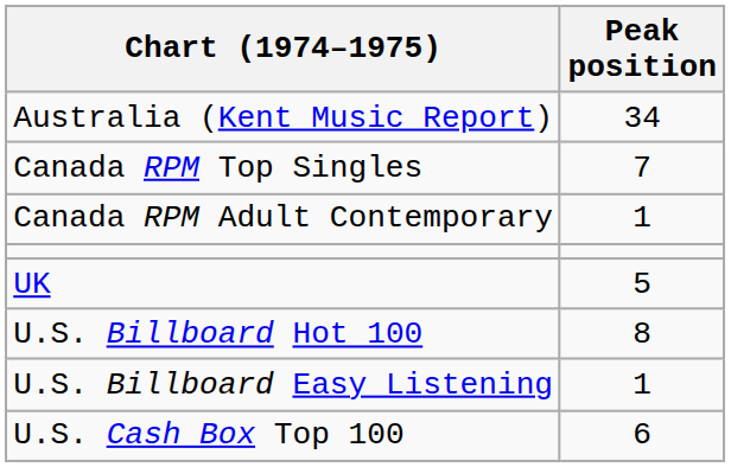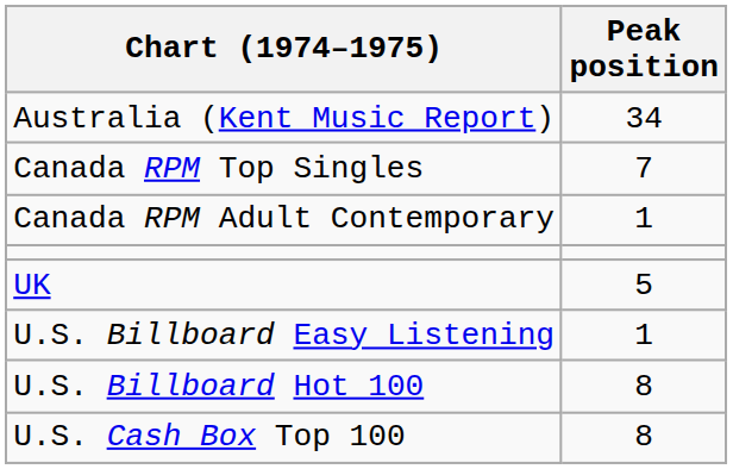rows swapped: U.S. Billboard Hot 100 <-> U.S. Billboard Easy Listening
U.S. Cash Box Top 100 | Peak position: 6 -> 8
